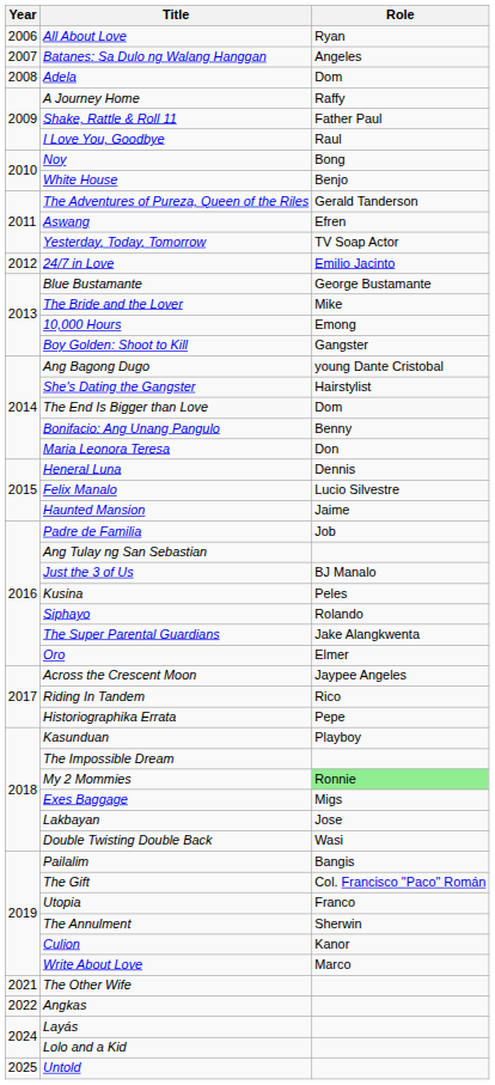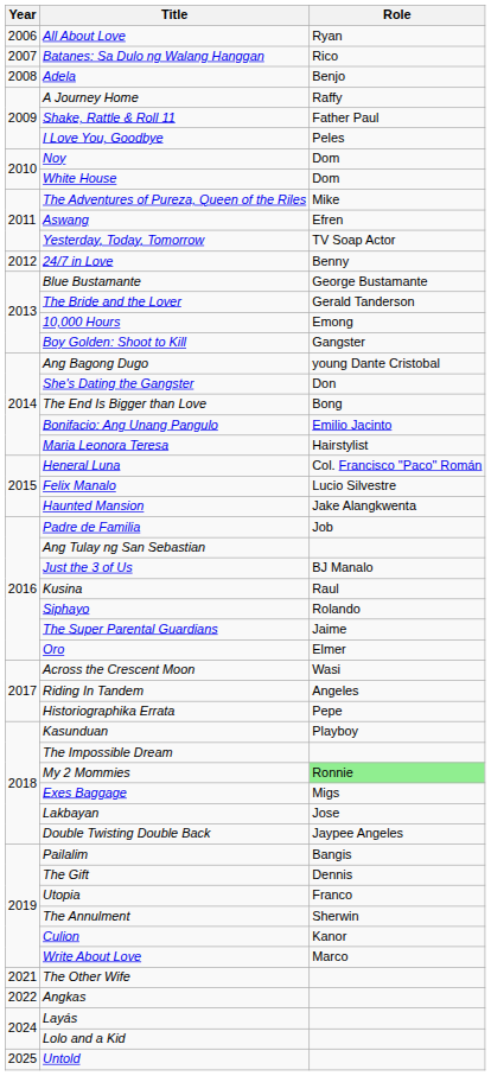Batanes: Sa Dulo ng Walang Hanggan | Role: Angeles -> Rico
Adela | Role: Dom -> Benjo
I Love You, Goodbye | Role: Raul -> Peles
Noy | Role: Bong -> Dom
White House | Role: Benjo -> Dom
The Adventures of Pureza, Queen of the Riles | Role: Gerald Tanderson -> Mike
24/7 in Love | Role: Emilio Jacinto -> Benny
The Bride and the Lover | Role: Mike -> Gerald Tanderson
She's Dating the Gangster | Role: Hairstylist -> Don
The End Is Bigger than Love | Role: Dom -> Bong
Bonifacio: Ang Unang Pangulo | Role: Benny -> Emilio Jacinto
Maria Leonora Teresa | Role: Don -> Hairstylist
Heneral Luna | Role: Dennis -> Col. Francisco "Paco" Román
Haunted Mansion | Role: Jaime -> Jake Alangkwenta
Kusina | Role: Peles -> Raul
The Super Parental Guardians | Role: Jake Alangkwenta -> Jaime
Across the Crescent Moon | Role: Jaypee Angeles -> Wasi
Riding In Tandem | Role: Rico -> Angeles
Double Twisting Double Back | Role: Wasi -> Jaypee Angeles
The Gift | Role: Col. Francisco "Paco" Román -> Dennis
